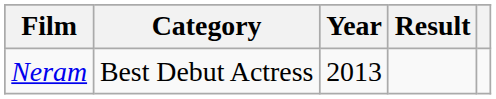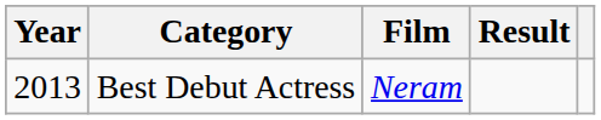columns swapped: Year <-> Film
